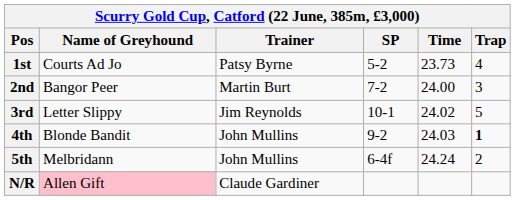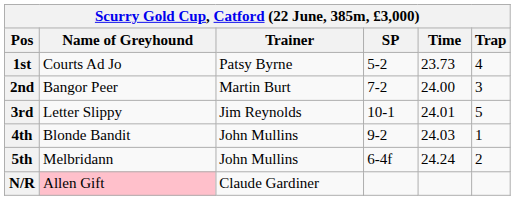3rd | Time: 24.02 -> 24.01
4th | Trap: bold -> normal
